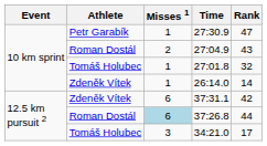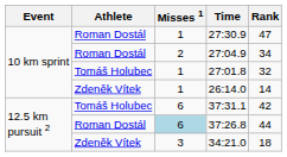27:30.9 | Athlete: Petr Garabík -> Roman Dostál
27:04.9 | Rank: 43 -> 34
37:31.1 | Athlete: Zdeněk Vítek -> Tomáš Holubec
34:21.0 | Athlete: Tomáš Holubec -> Zdeněk Vítek
34:21.0 | Rank: 17 -> 18
